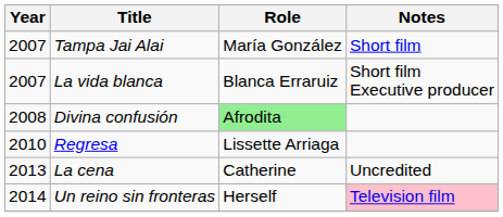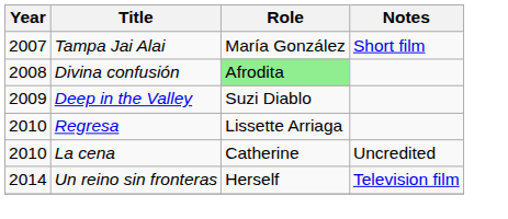- row: 2007 | La vida blanca | Blanca Erraruiz | Short film Executive producer
+ row: 2009 | Deep in the Valley | Suzi Diablo
La cena | Year: 2013 -> 2010
Un reino sin fronteras | Notes: pink background -> no background
